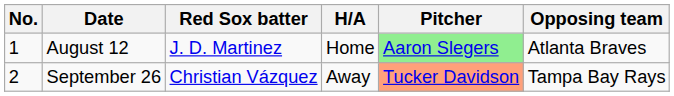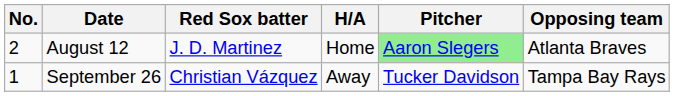August 12 | No.: 1 -> 2
September 26 | No.: 2 -> 1
September 26 | Pitcher: lightsalmon background -> no background
